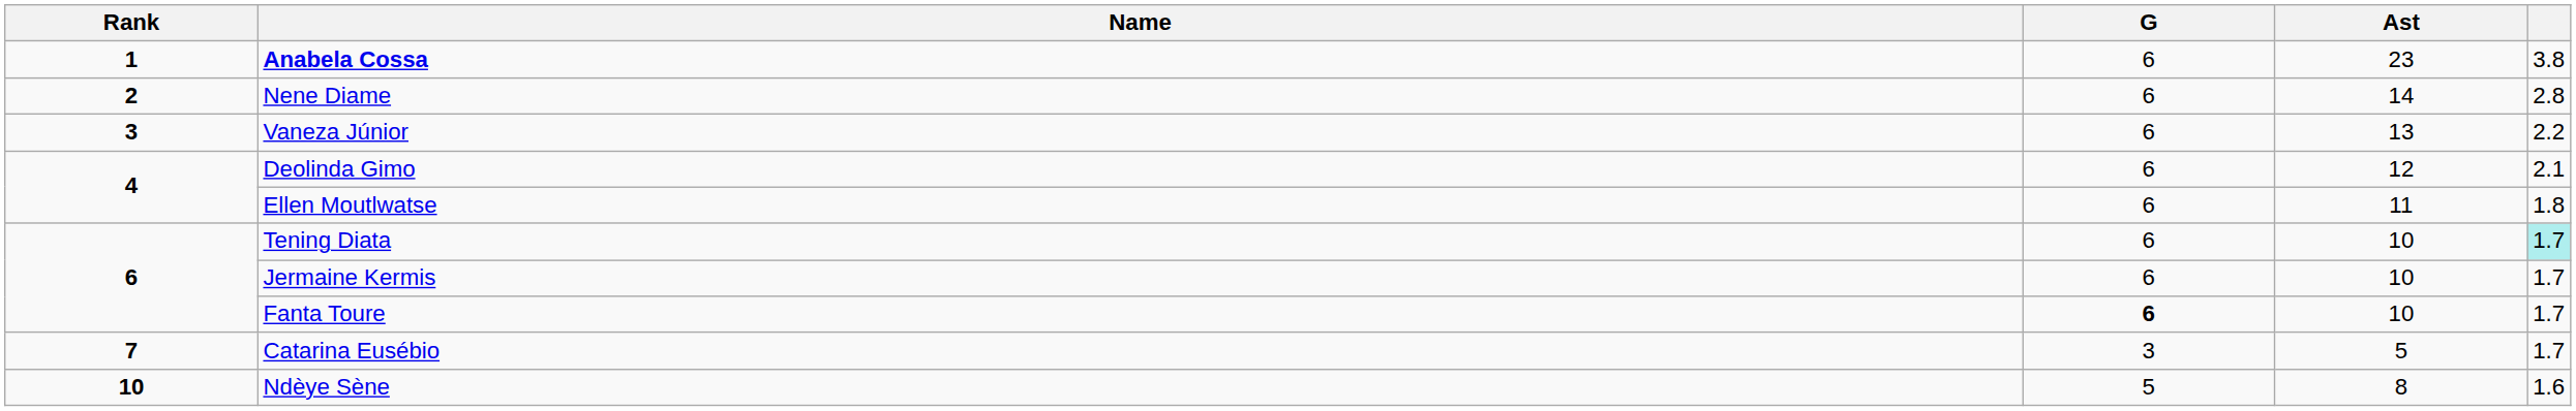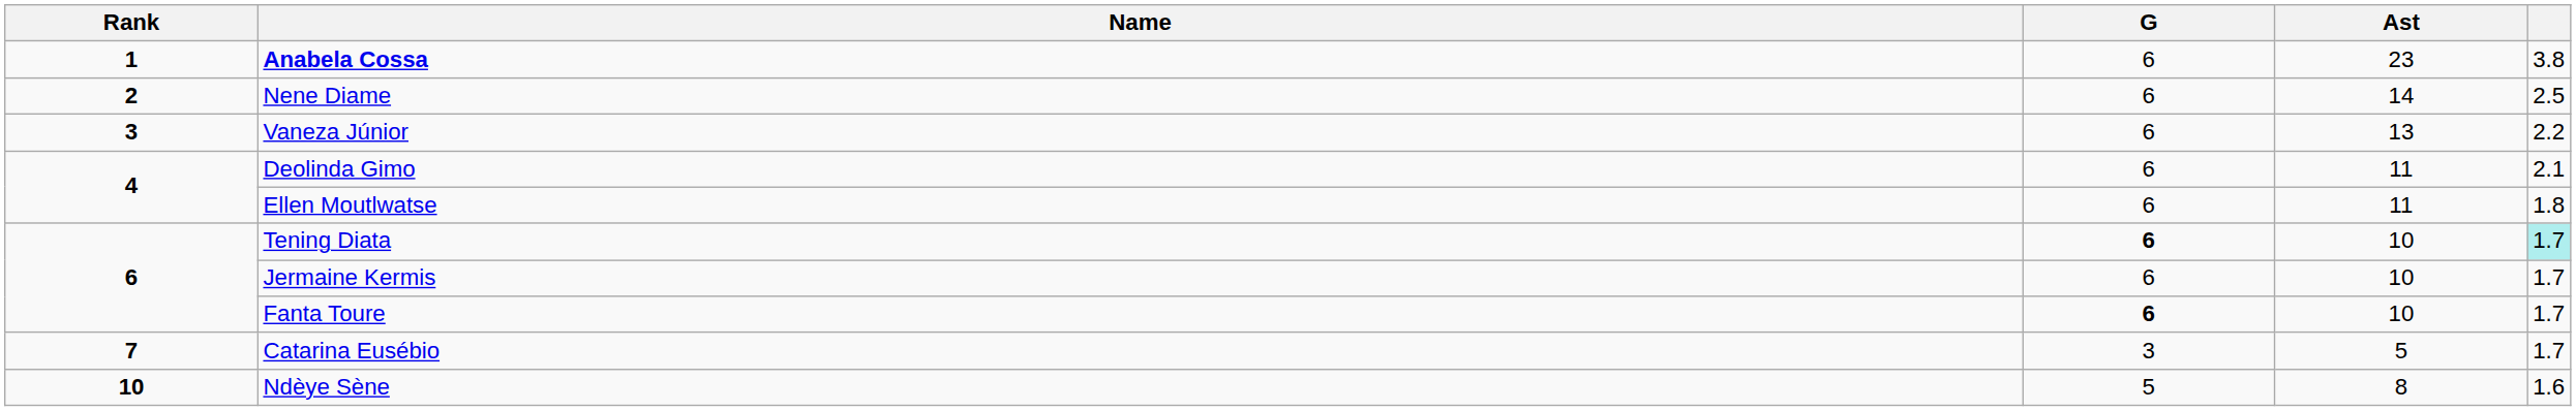Nene Diame | column 5: 2.8 -> 2.5
Deolinda Gimo | Ast: 12 -> 11
Tening Diata | G: normal -> bold
